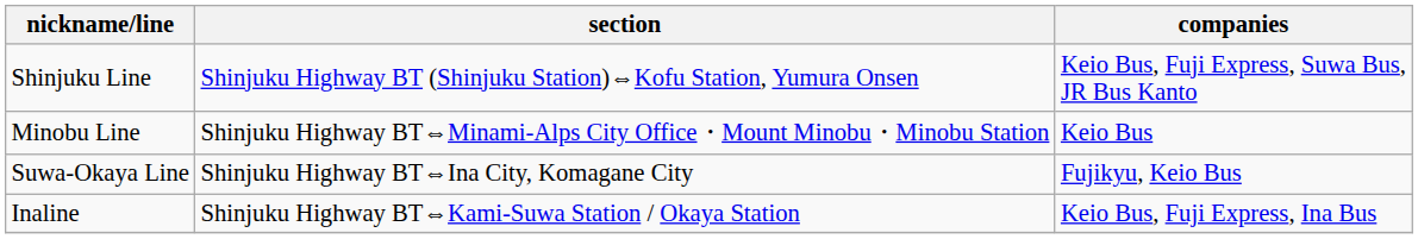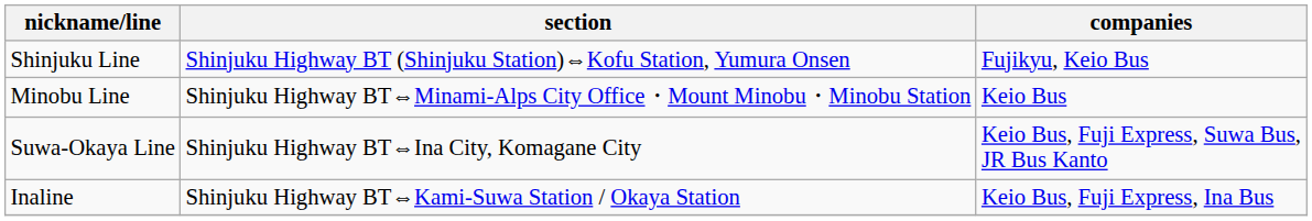Shinjuku Line | companies: Keio Bus, Fuji Express, Suwa Bus, JR Bus Kanto -> Fujikyu, Keio Bus
Suwa-Okaya Line | companies: Fujikyu, Keio Bus -> Keio Bus, Fuji Express, Suwa Bus, JR Bus Kanto
